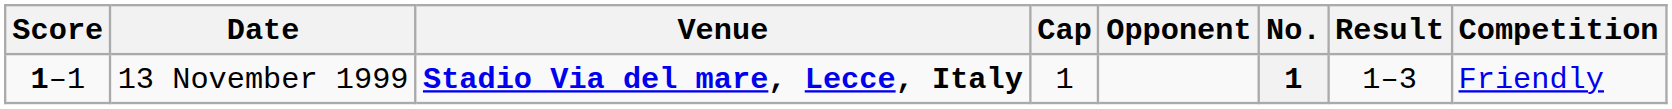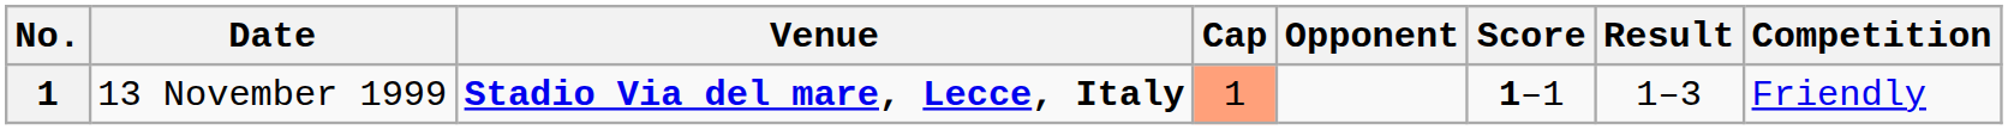columns swapped: No. <-> Score
13 November 1999 | Cap: no background -> lightsalmon background
